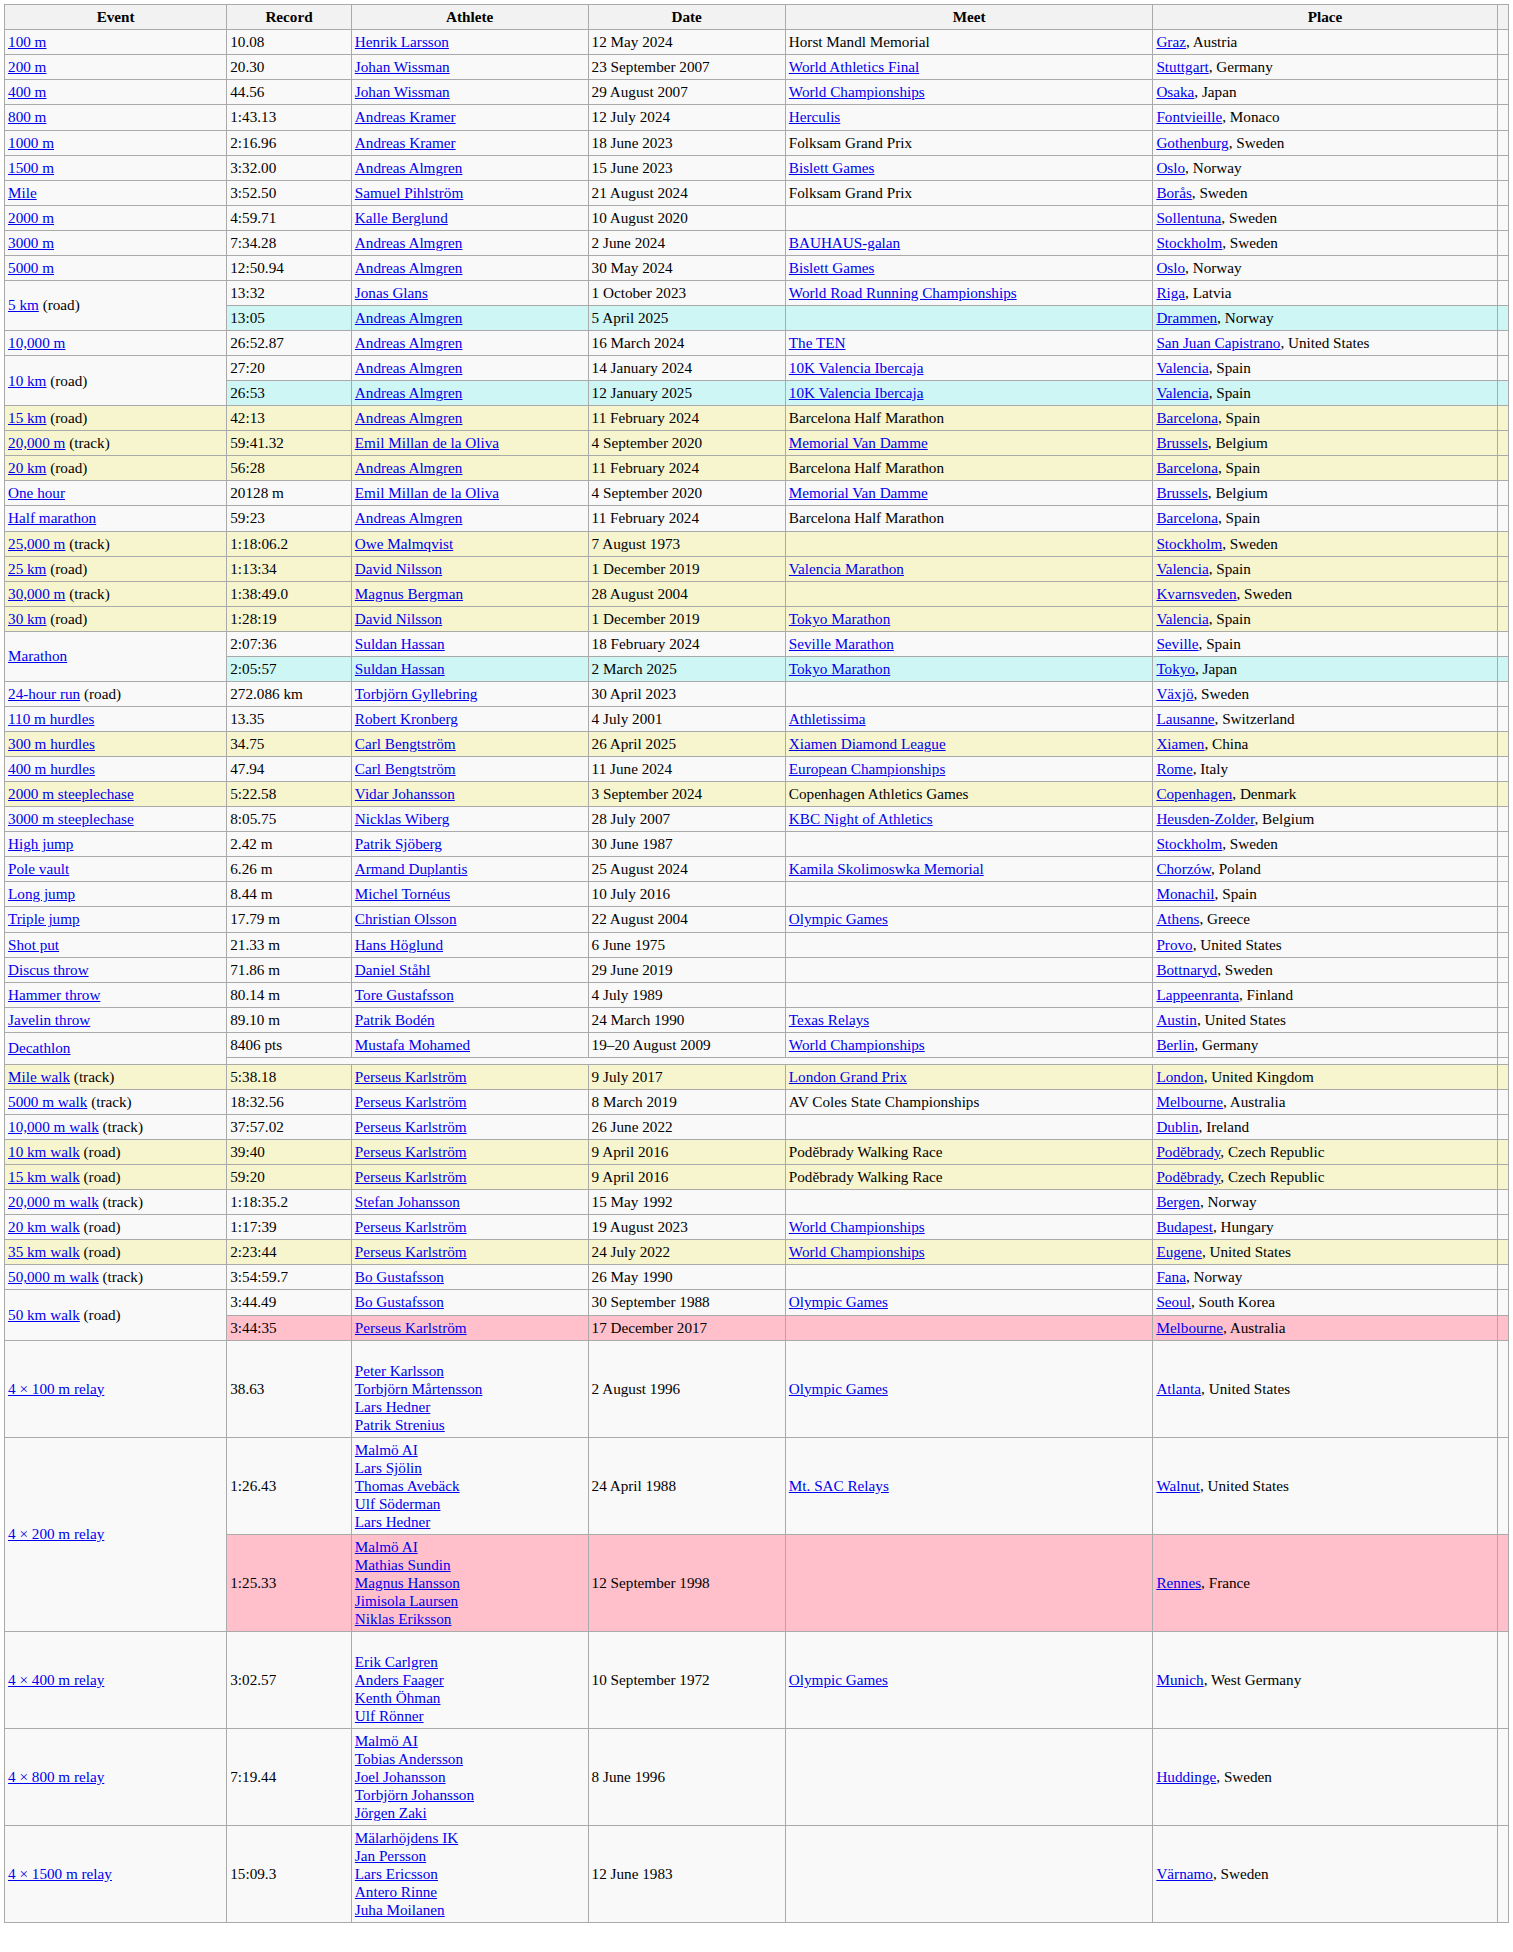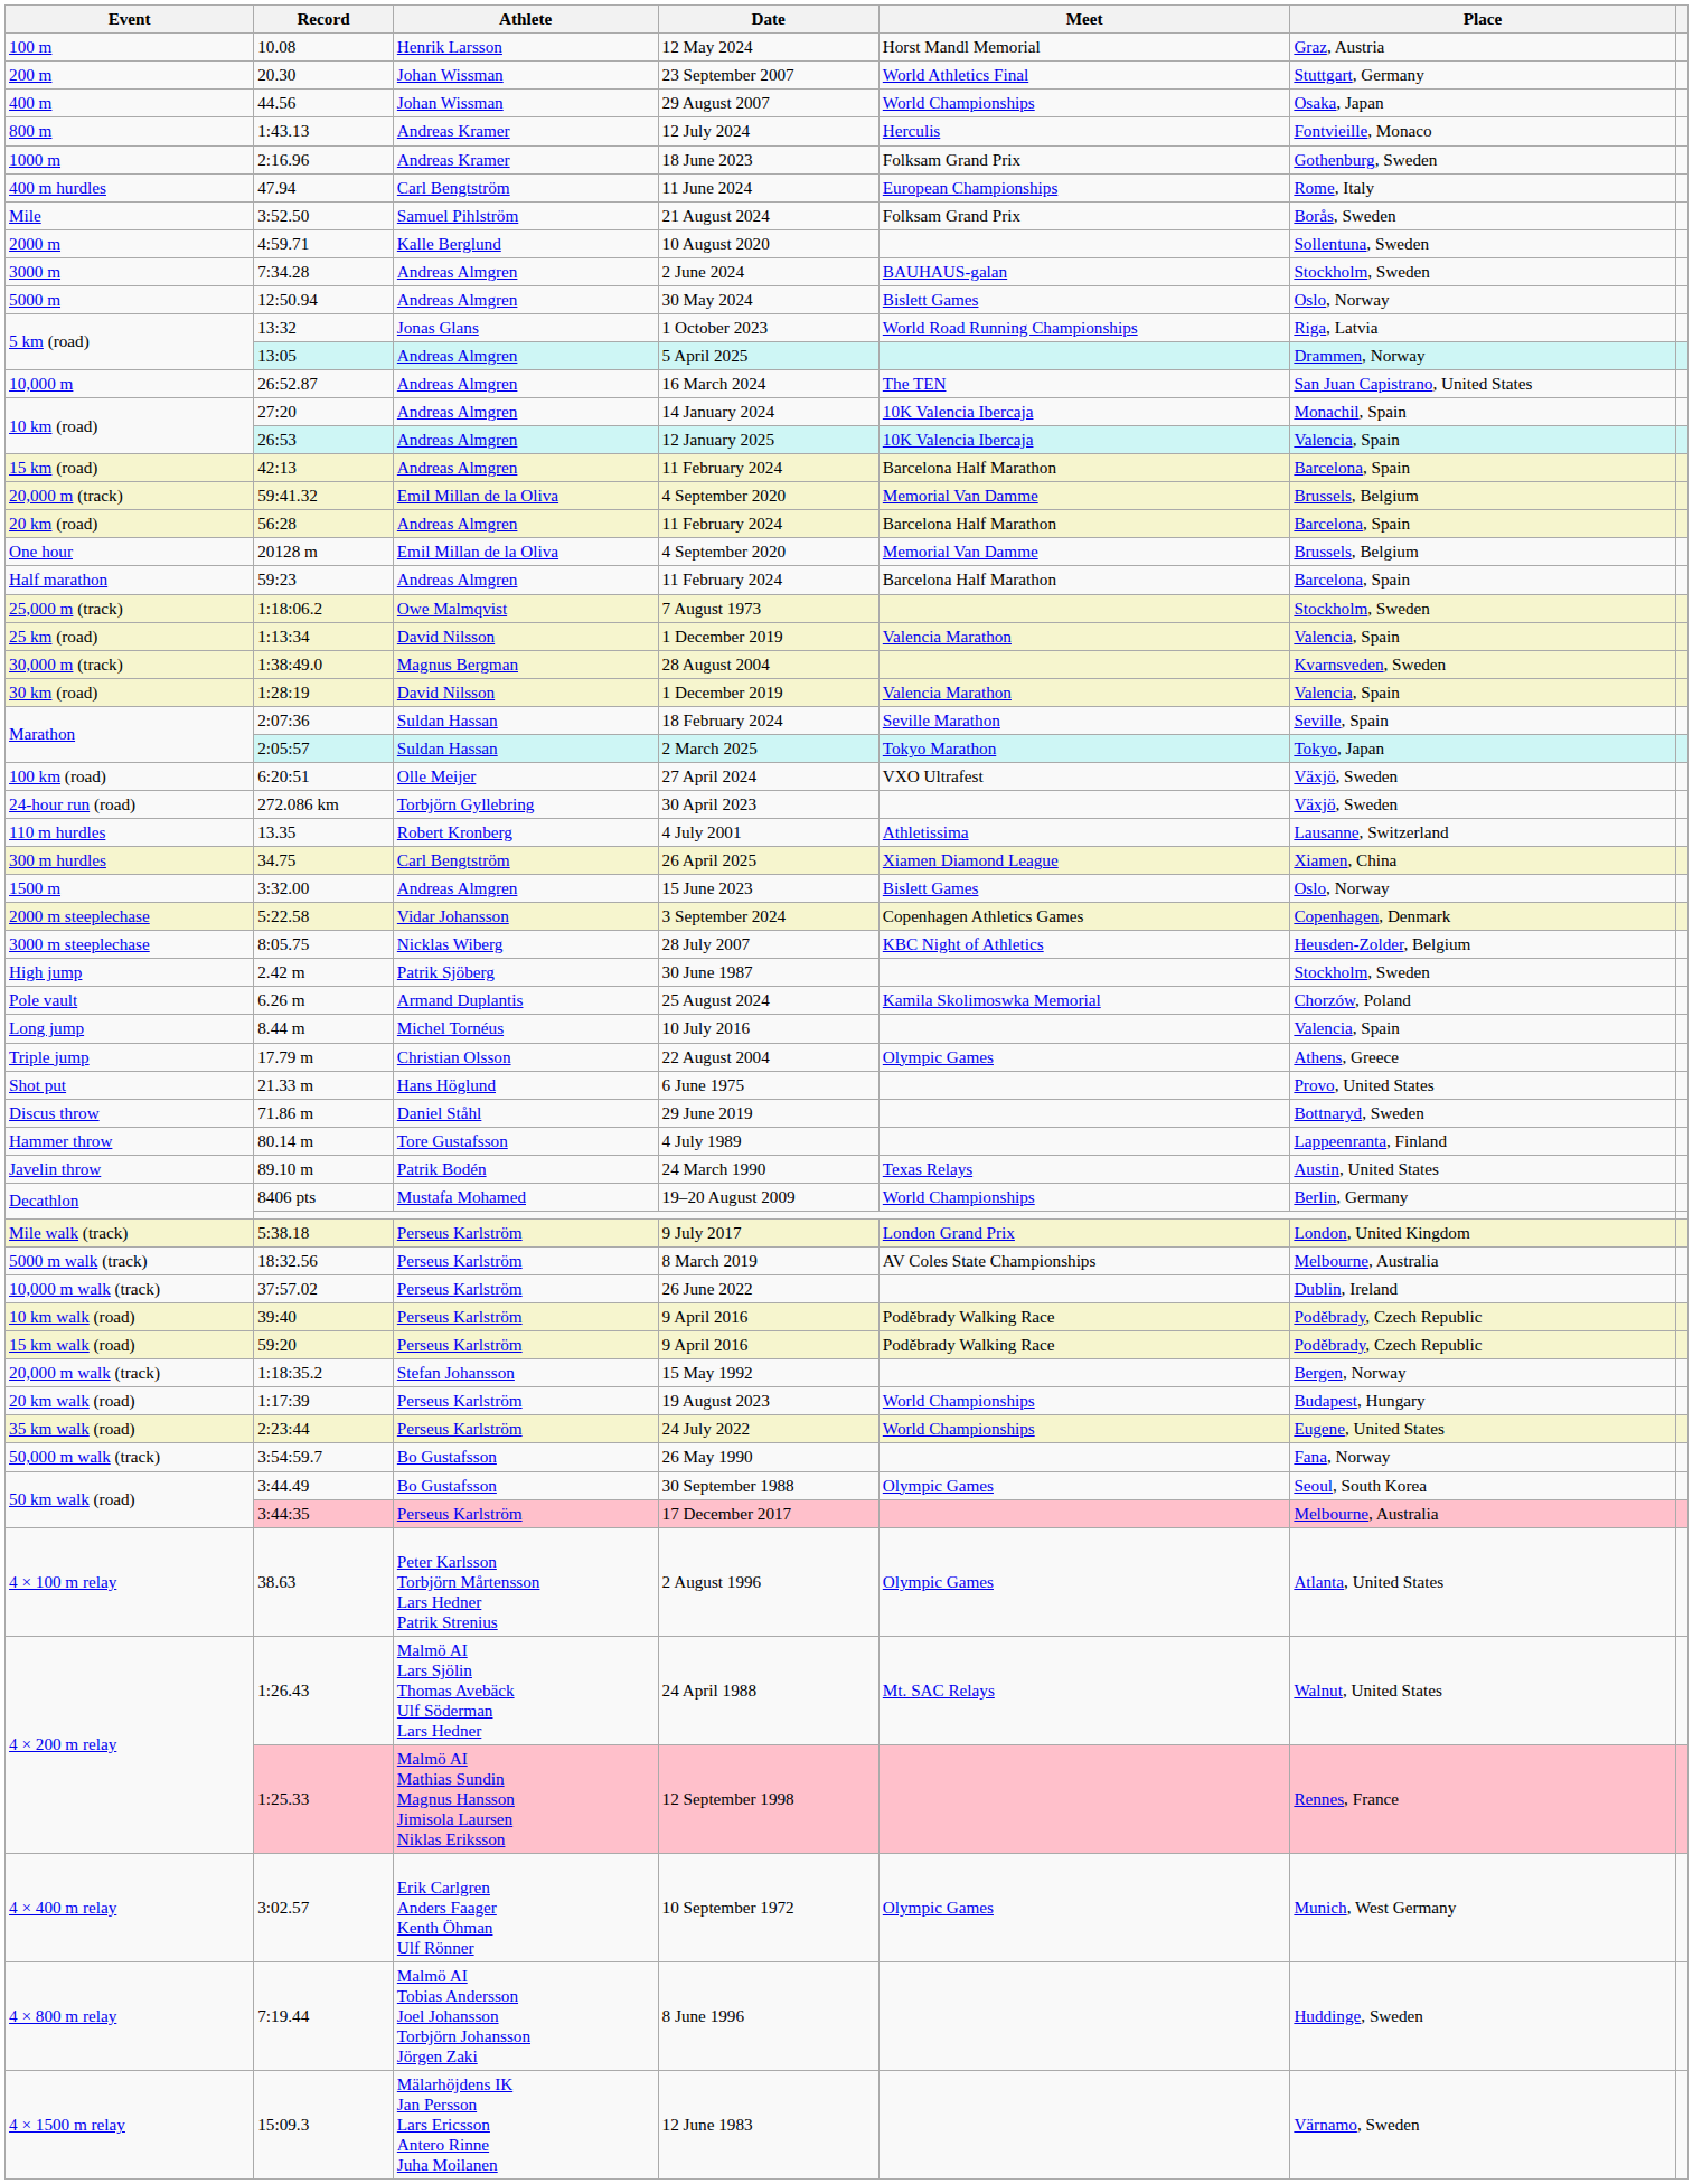rows swapped: 15 June 2023 <-> 11 June 2024
14 January 2024 | Place: Valencia, Spain -> Monachil, Spain
30 km (road) / 1 December 2019 | Meet: Tokyo Marathon -> Valencia Marathon
+ row: 100 km (road) | 6:20:51 | Olle Meijer | 27 April 2024 | VXO Ultrafest | Växjö, Sweden
10 July 2016 | Place: Monachil, Spain -> Valencia, Spain
